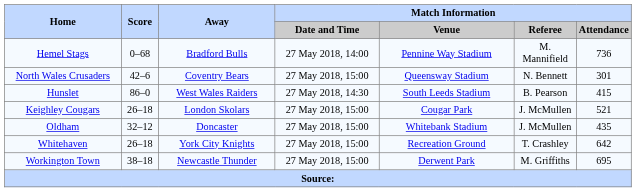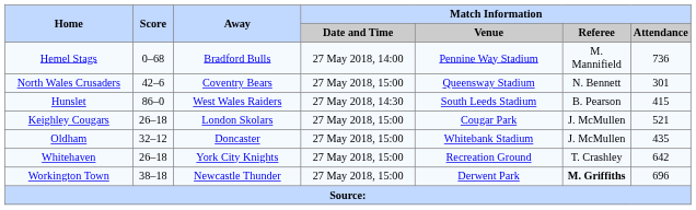Workington Town | Match Information / Referee: normal -> bold
Workington Town | Match Information / Attendance: 695 -> 696
